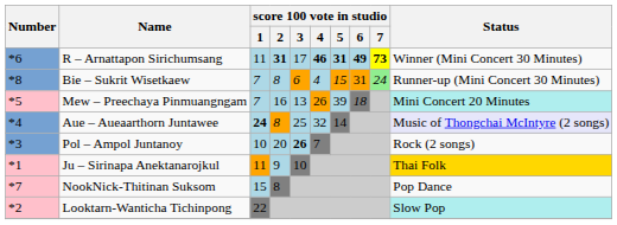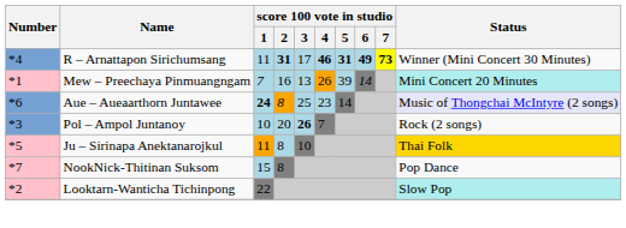R – Arnattapon Sirichumsang | Number: *6 -> *4
- row: *8 | Bie – Sukrit Wisetkaew | 7 | 8 | 6 | 4 | 15 | 31 | 24 | Runner-up (Mini Concert 30 Minutes)
Mew – Preechaya Pinmuangngam | Number: *5 -> *1
Mew – Preechaya Pinmuangngam | score 100 vote in studio / 6: 18 -> 14
Aue – Aueaarthorn Juntawee | Number: *4 -> *6
Aue – Aueaarthorn Juntawee | score 100 vote in studio / 4: 32 -> 23
Ju – Sirinapa Anektanarojkul | Number: *1 -> *5
Ju – Sirinapa Anektanarojkul | score 100 vote in studio / 2: 9 -> 8
